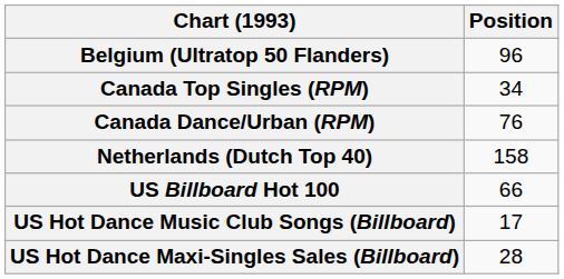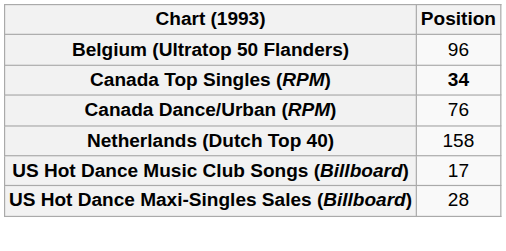Canada Top Singles (RPM) | Position: normal -> bold
- row: US Billboard Hot 100 | 66
